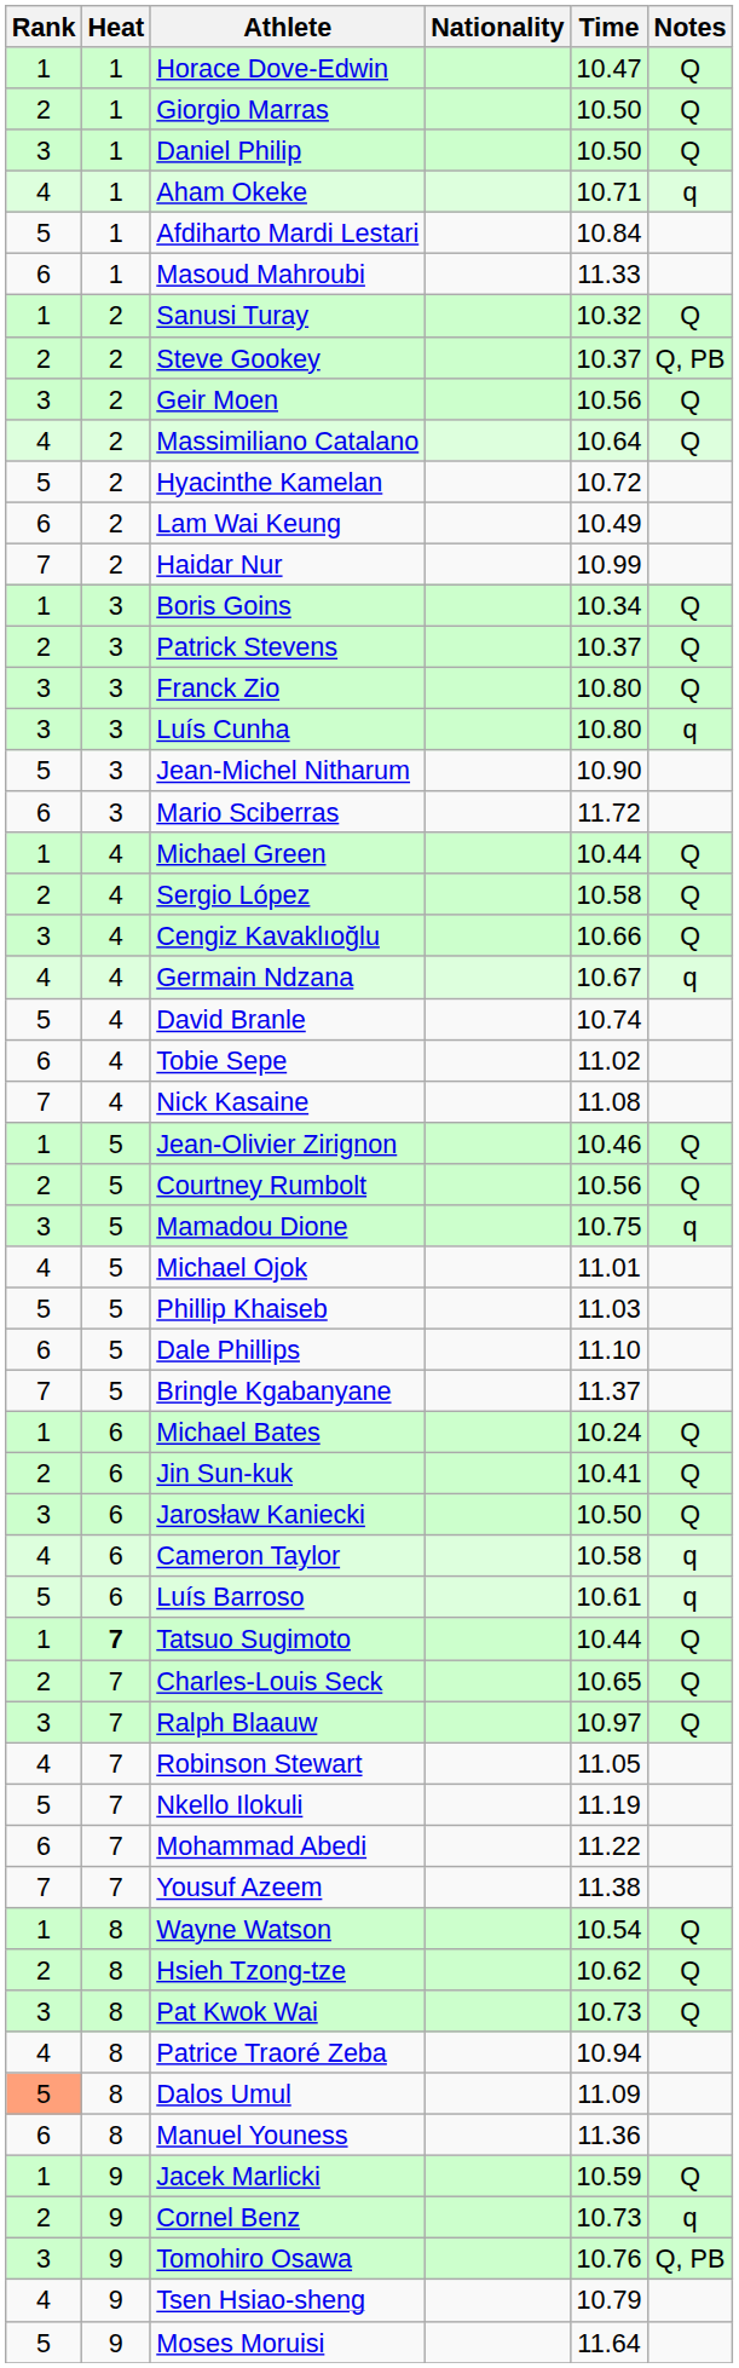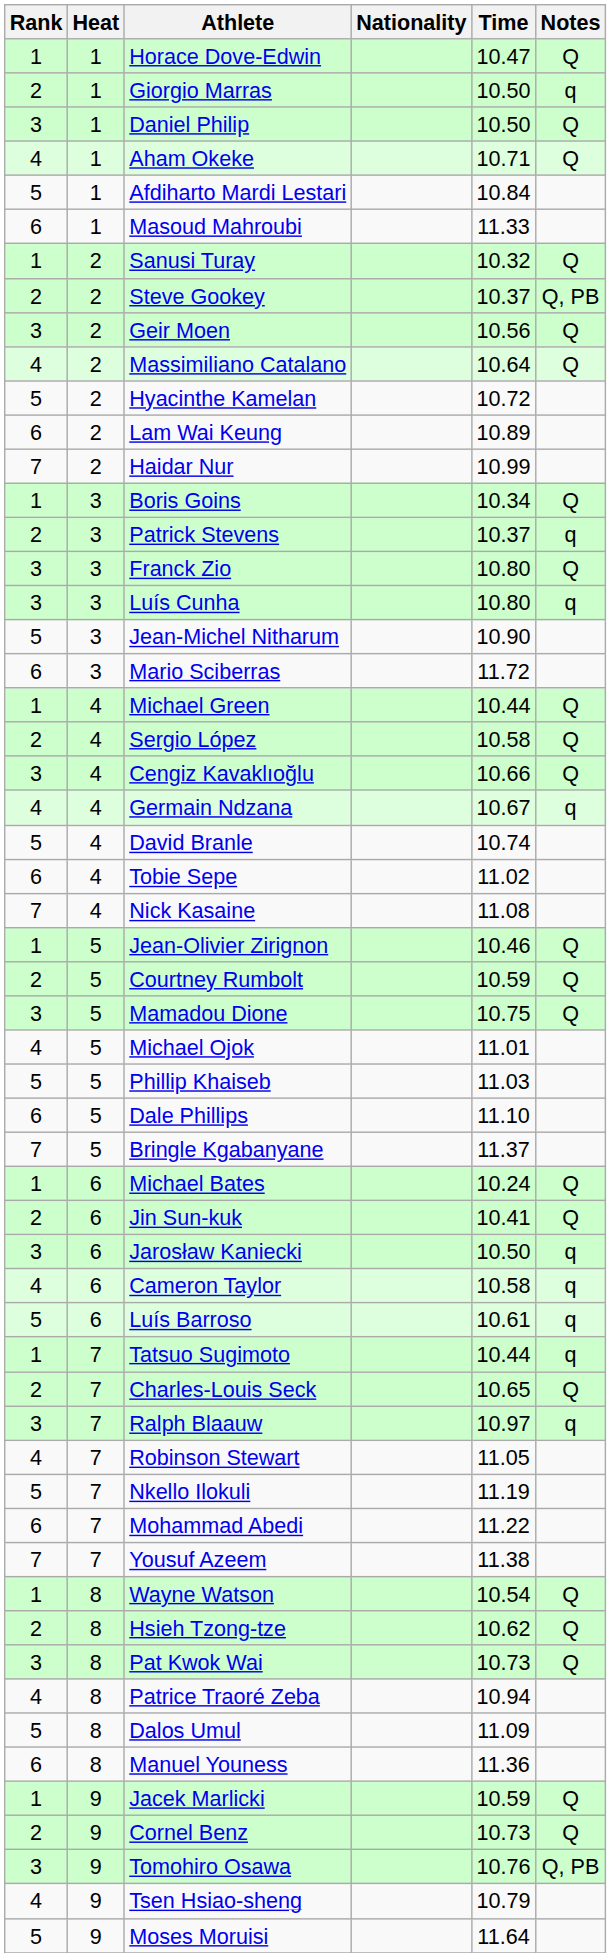Giorgio Marras | Notes: Q -> q
Aham Okeke | Notes: q -> Q
Lam Wai Keung | Time: 10.49 -> 10.89
Patrick Stevens | Notes: Q -> q
Courtney Rumbolt | Time: 10.56 -> 10.59
Mamadou Dione | Notes: q -> Q
Jarosław Kaniecki | Notes: Q -> q
Tatsuo Sugimoto | Heat: bold -> normal
Tatsuo Sugimoto | Notes: Q -> q
Ralph Blaauw | Notes: Q -> q
Dalos Umul | Rank: lightsalmon background -> no background
Cornel Benz | Notes: q -> Q
